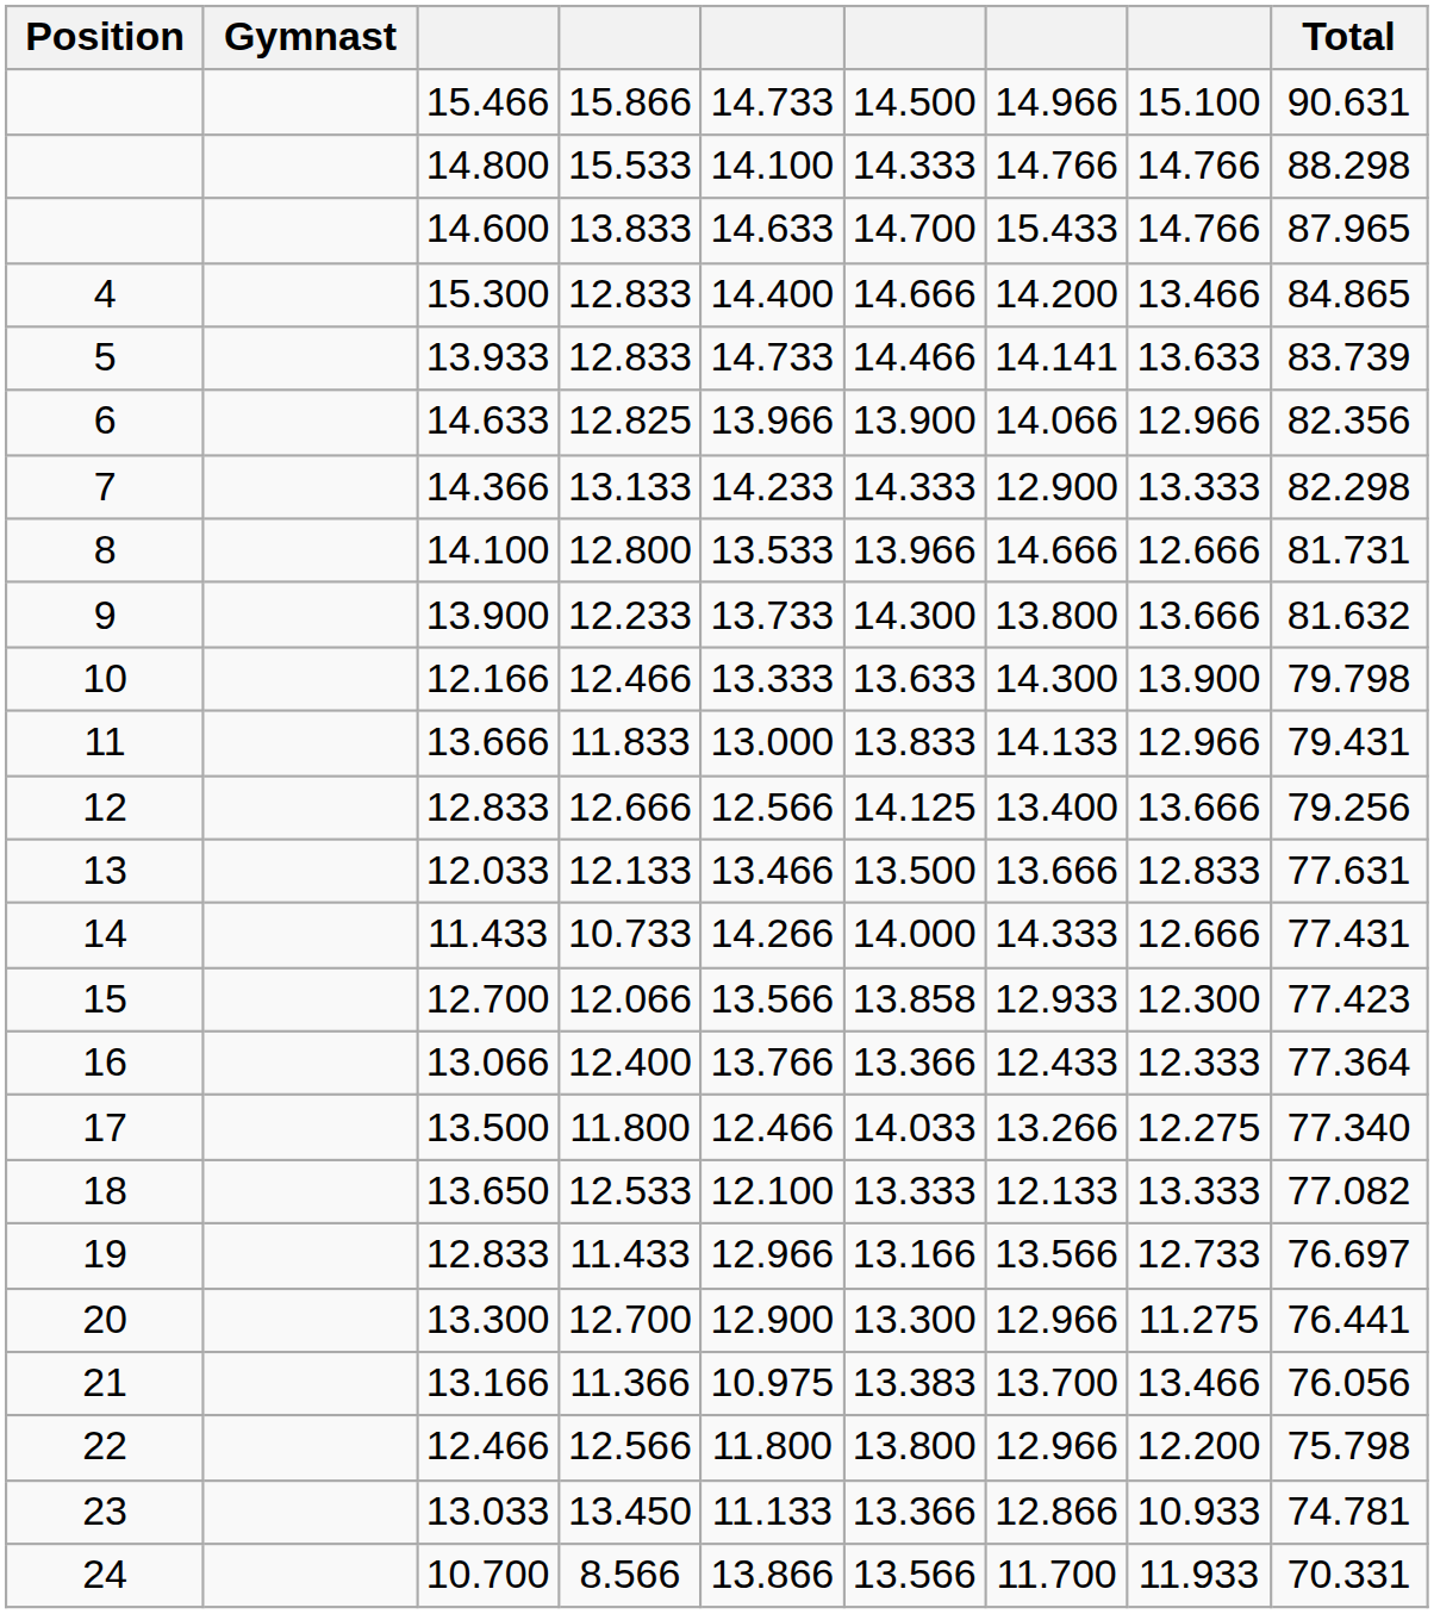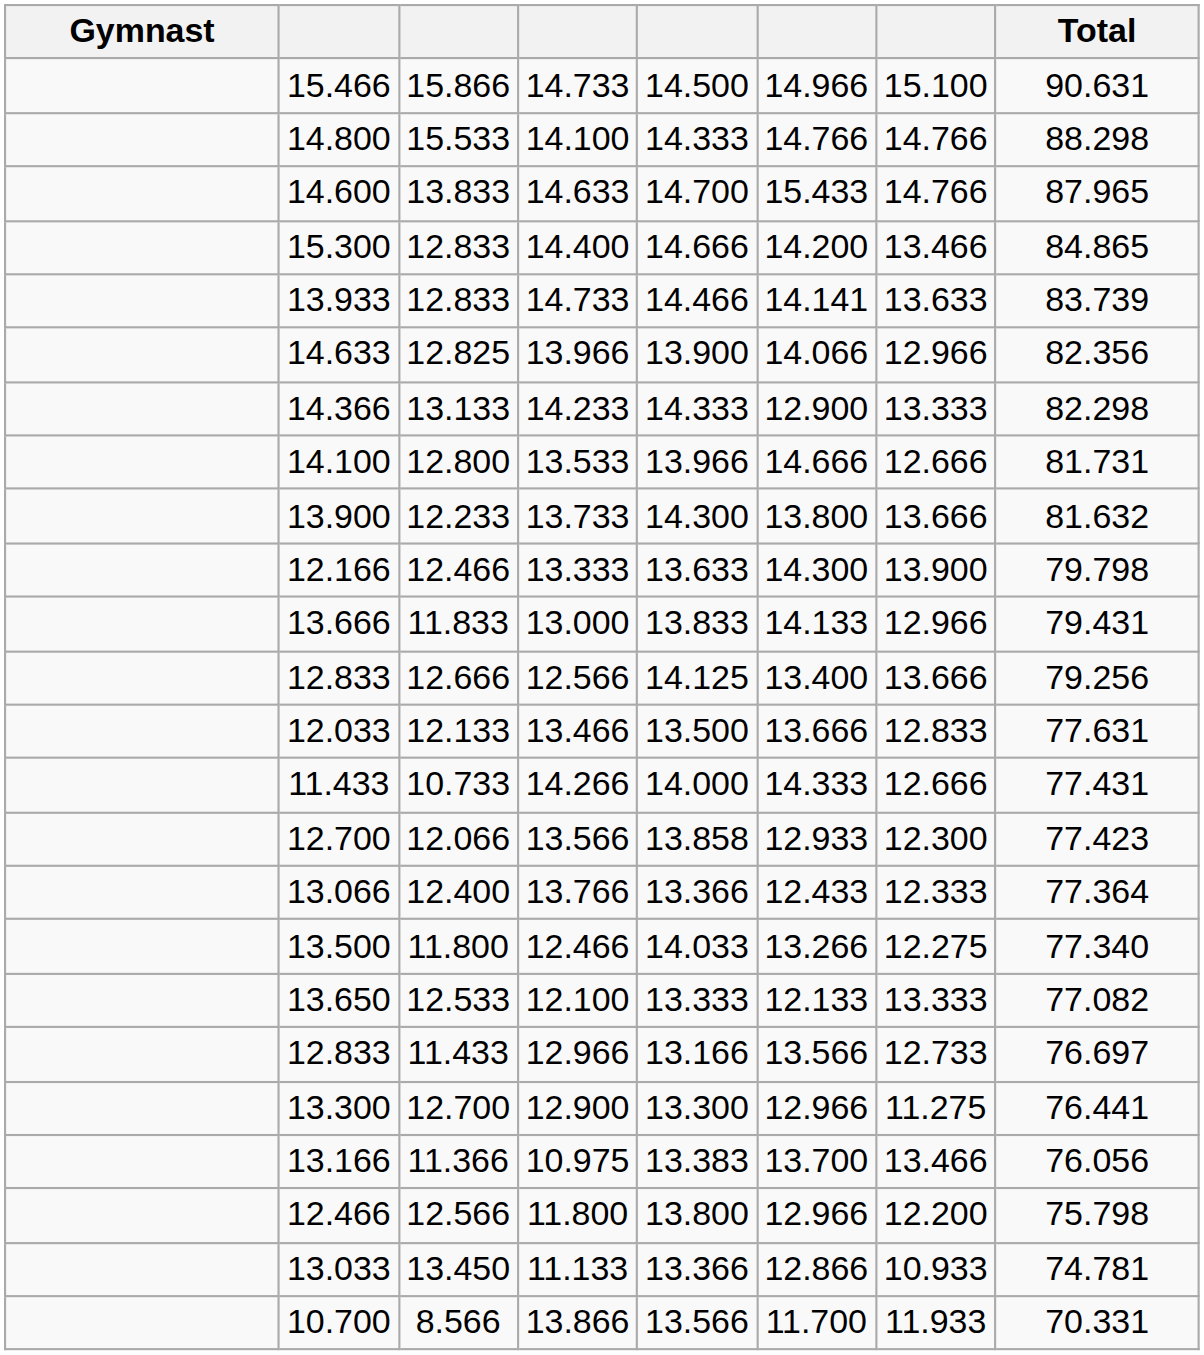- column: Position | 4 | 5 | 6 | 7 | 8 | 9 | 10 | 11 | 12 | 13 | 14 | 15 | 16 | 17 | 18 | 19 | 20 | 21 | 22 | 23 | 24
